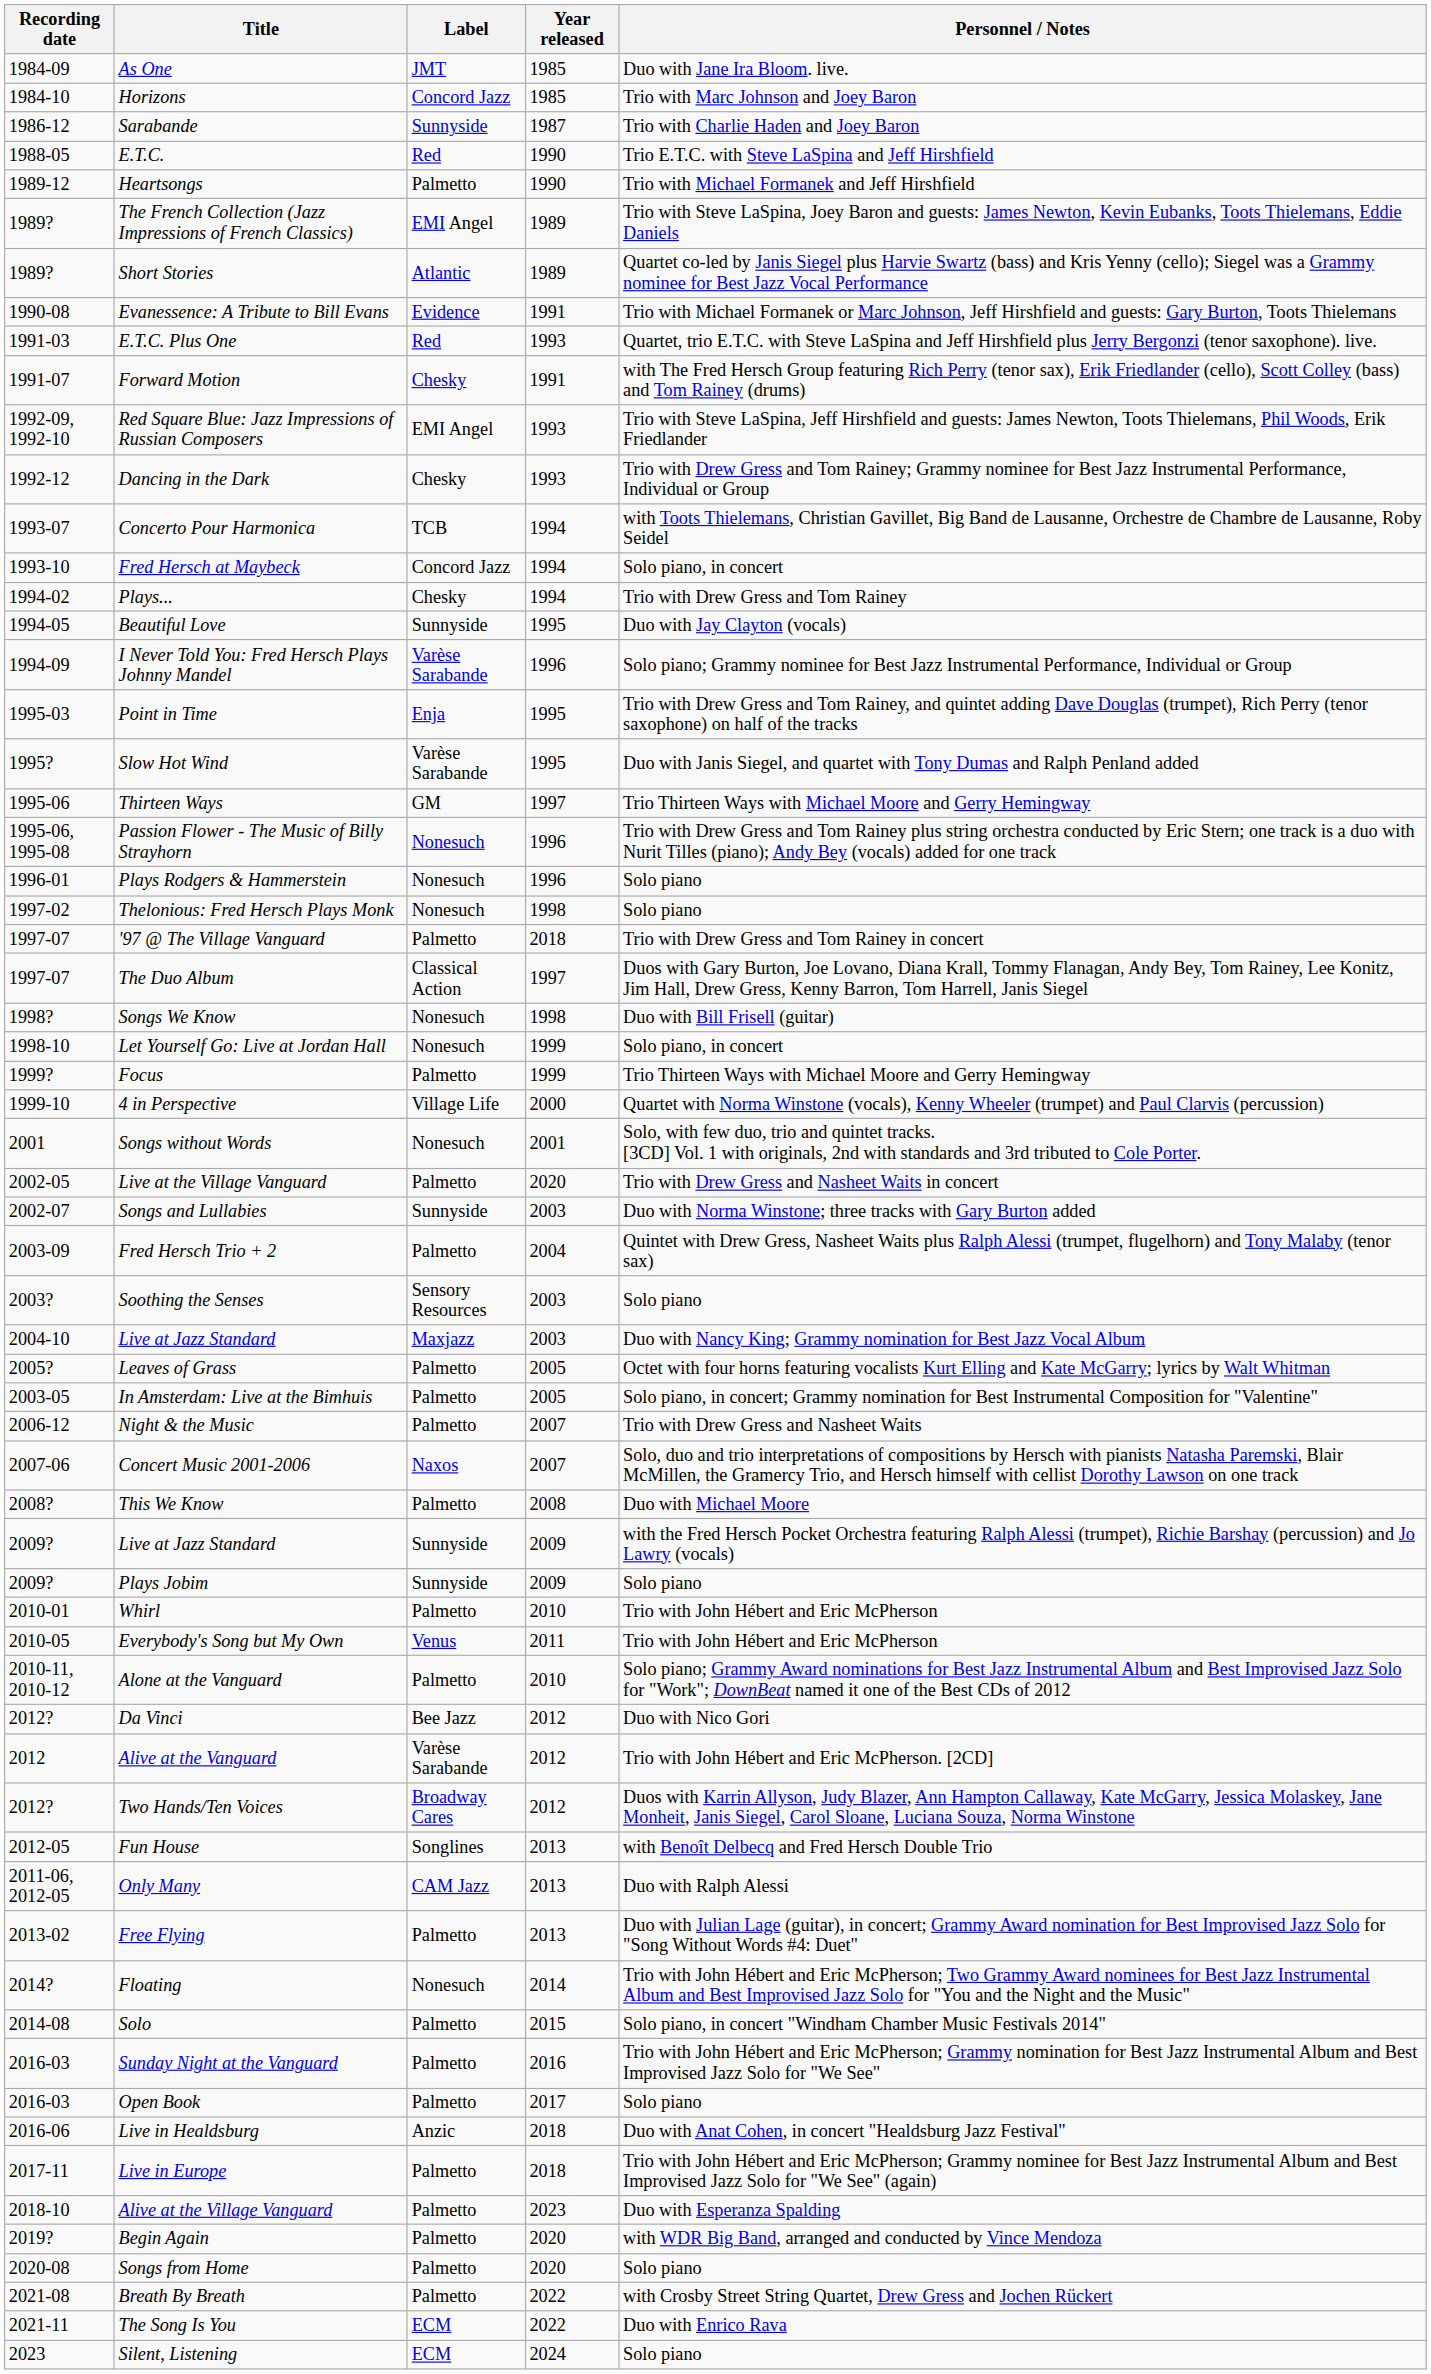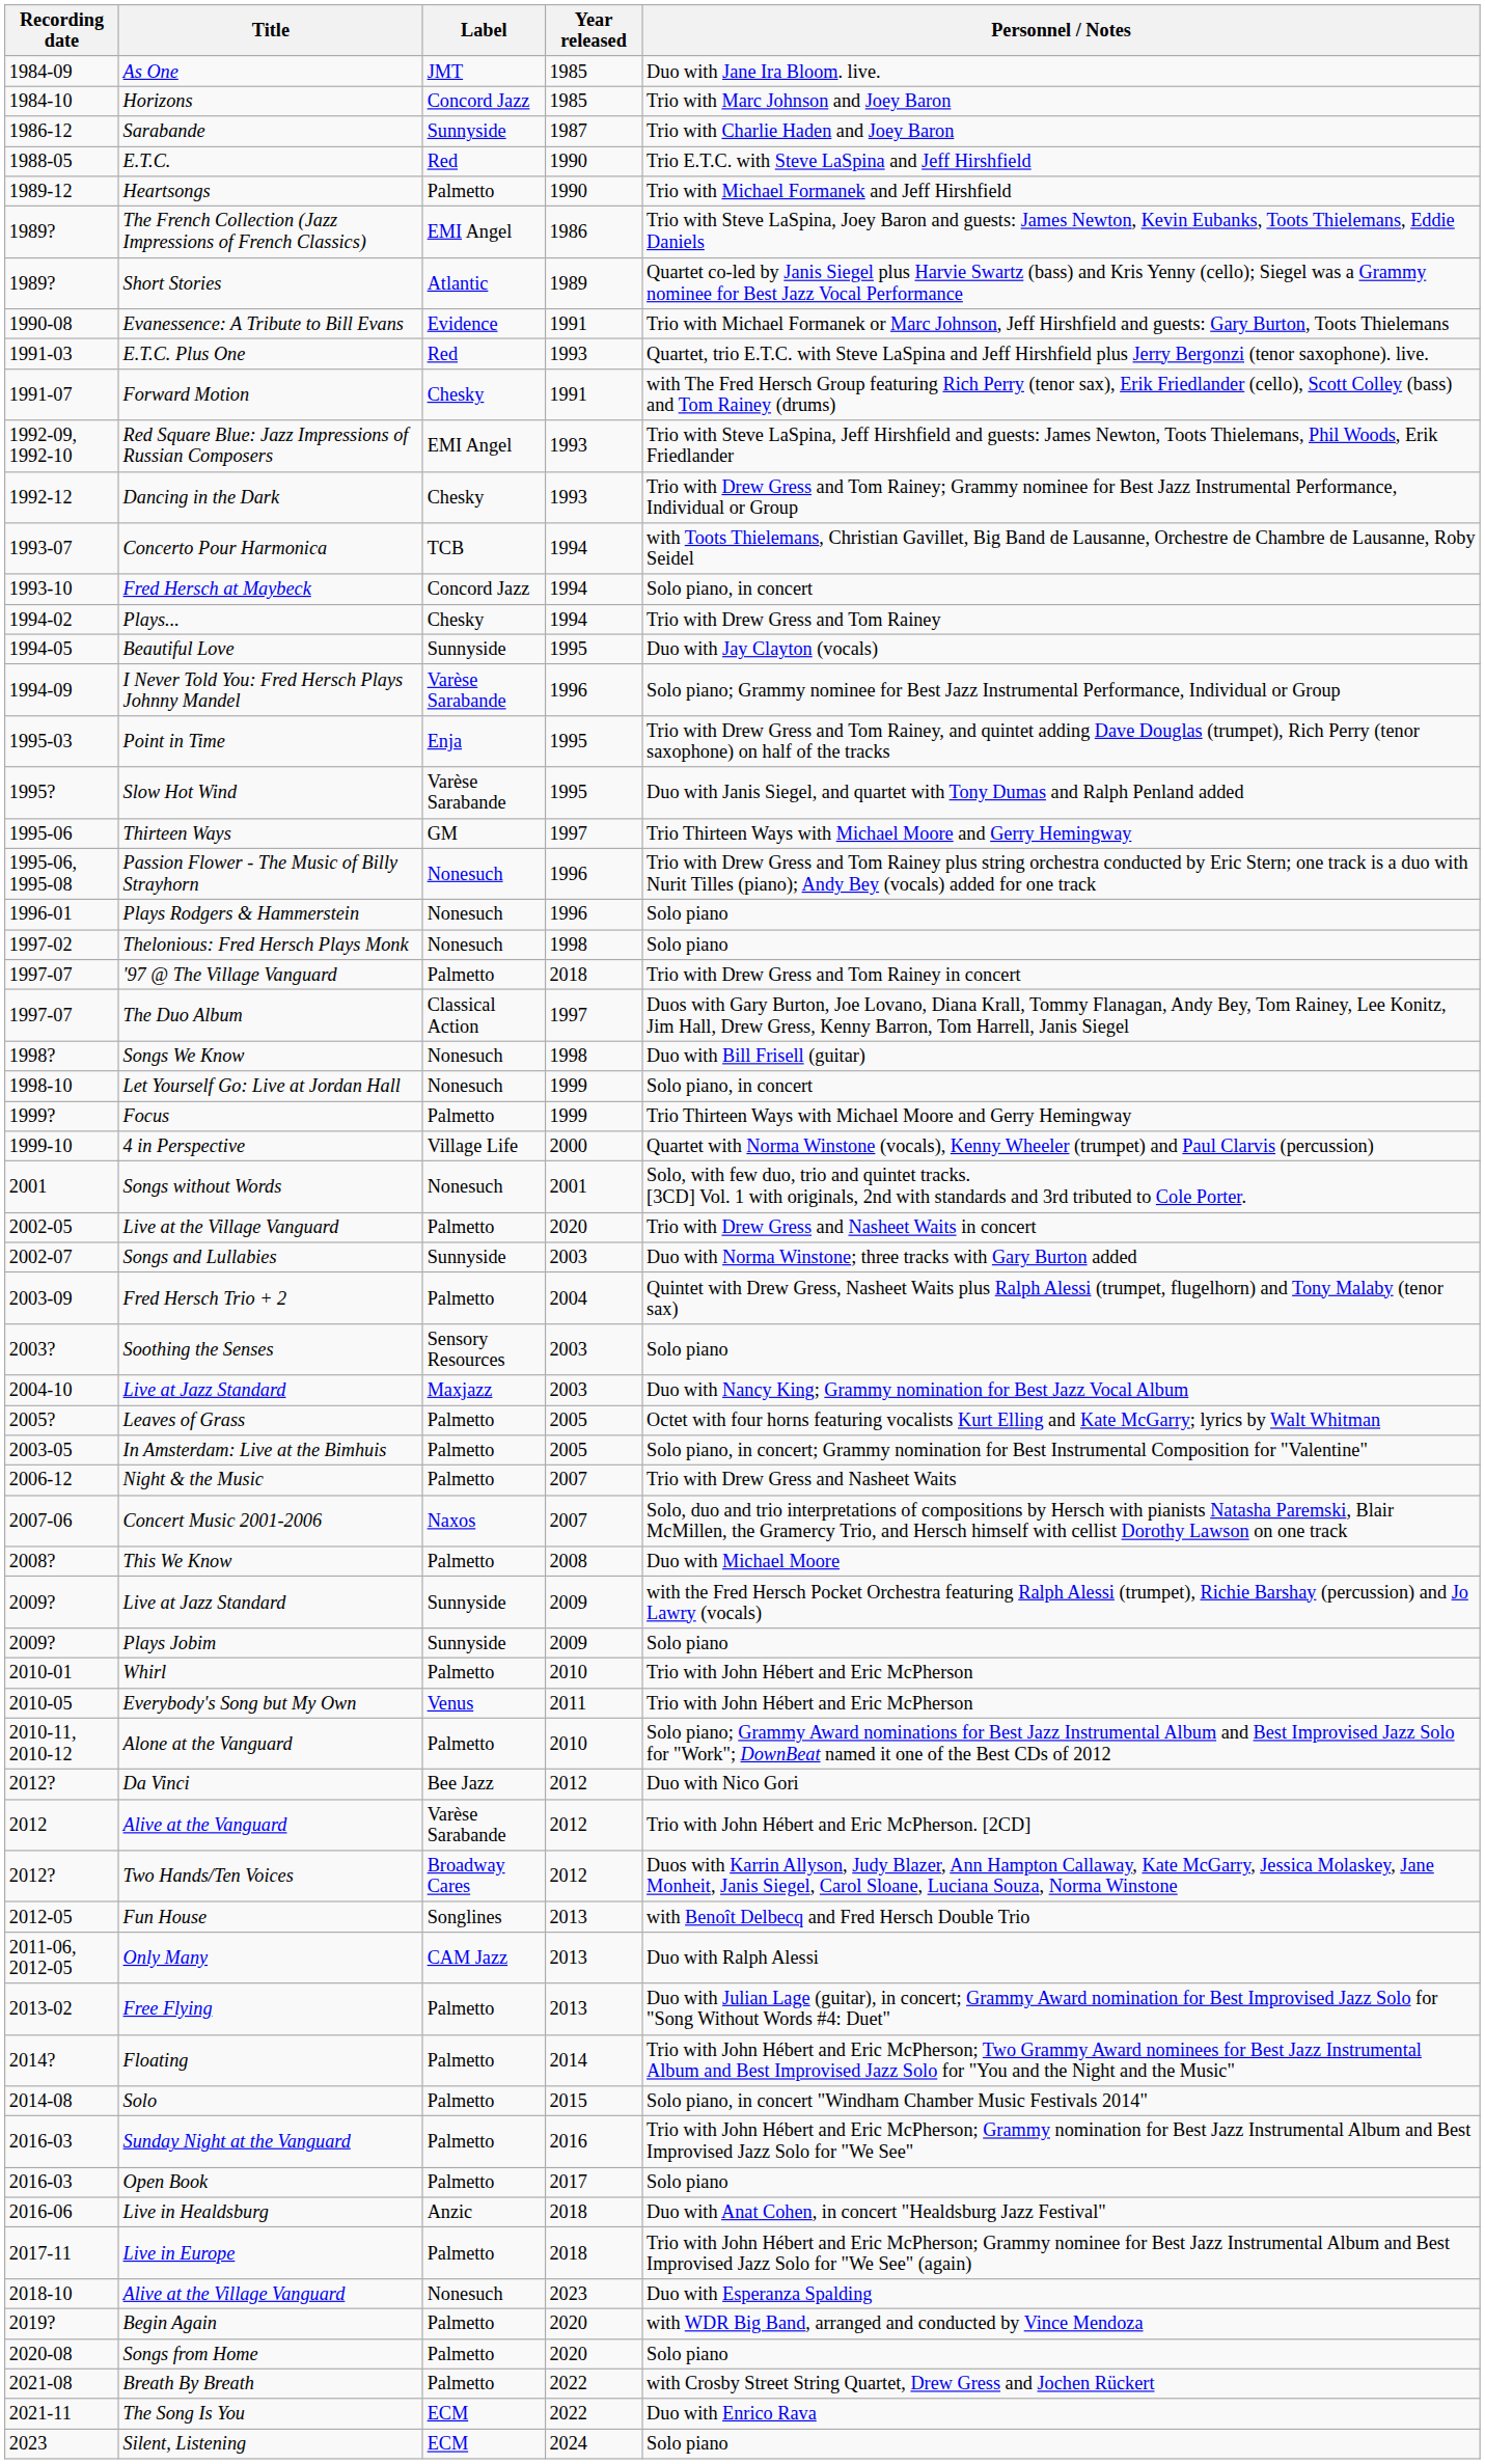The French Collection (Jazz Impressions of French Classics) | Year released: 1989 -> 1986
Floating | Label: Nonesuch -> Palmetto
Alive at the Village Vanguard | Label: Palmetto -> Nonesuch
